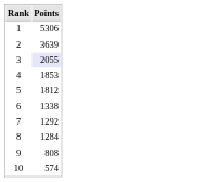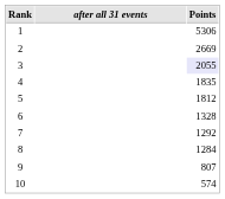+ column: after all 31 events
2 | Points: 3639 -> 2669
4 | Points: 1853 -> 1835
6 | Points: 1338 -> 1328
9 | Points: 808 -> 807
